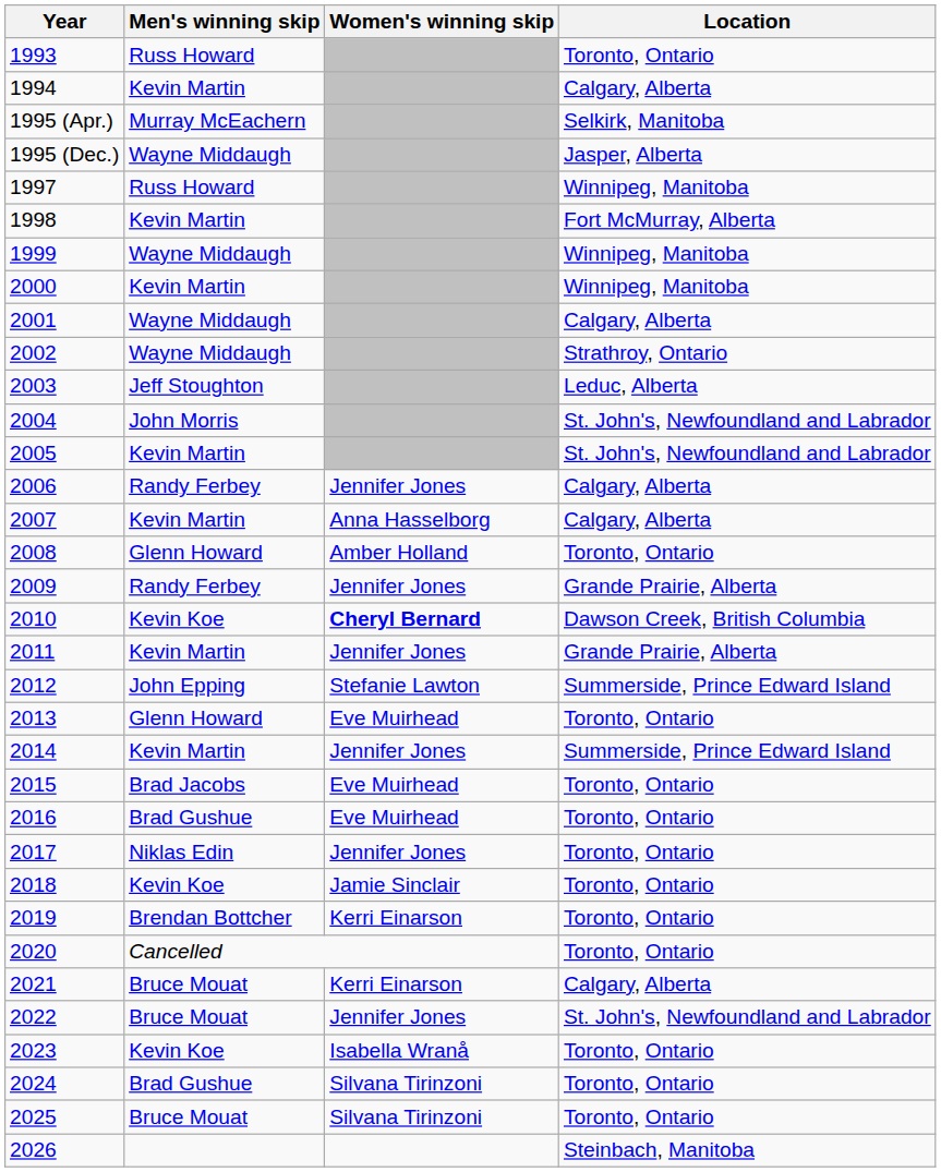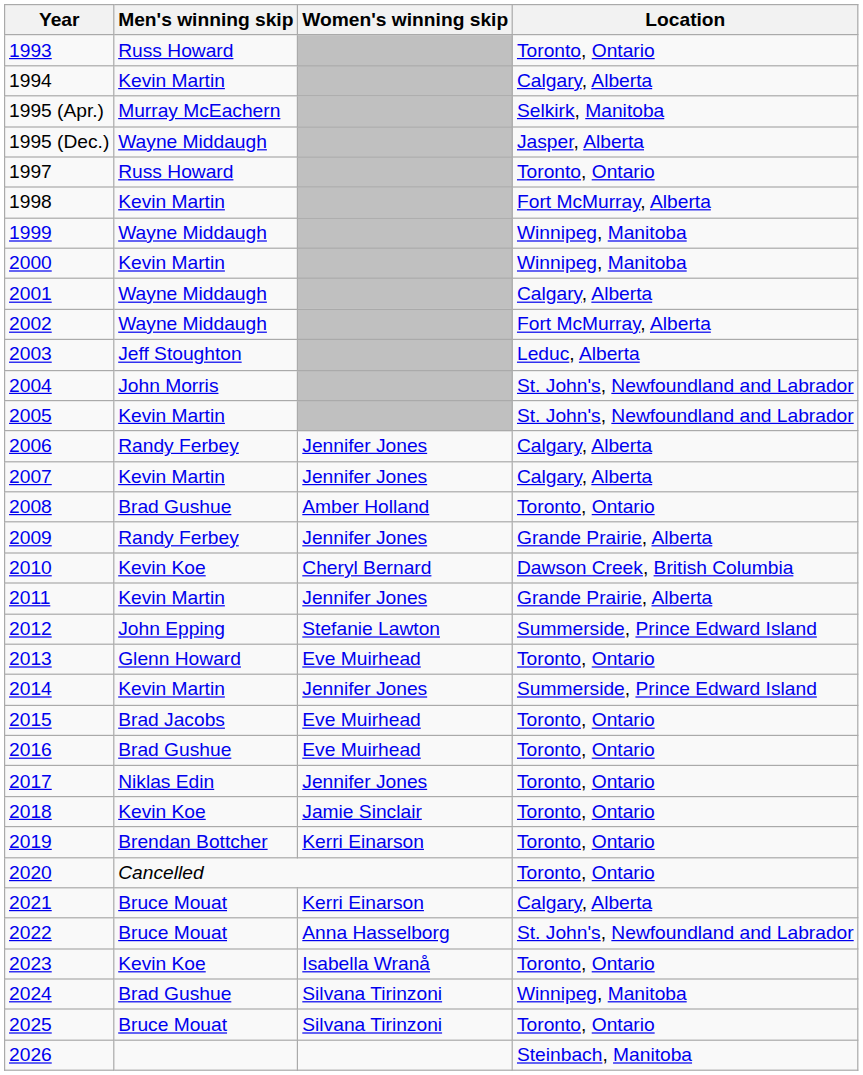1997 | Location: Winnipeg, Manitoba -> Toronto, Ontario
2002 | Location: Strathroy, Ontario -> Fort McMurray, Alberta
2007 | Women's winning skip: Anna Hasselborg -> Jennifer Jones
2008 | Men's winning skip: Glenn Howard -> Brad Gushue
2010 | Women's winning skip: bold -> normal
2022 | Women's winning skip: Jennifer Jones -> Anna Hasselborg
2024 | Location: Toronto, Ontario -> Winnipeg, Manitoba
